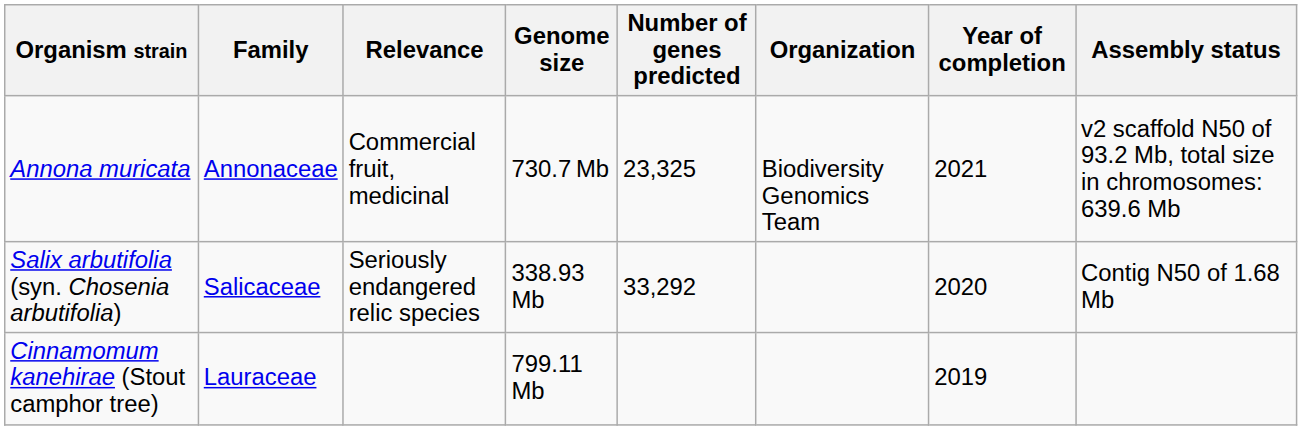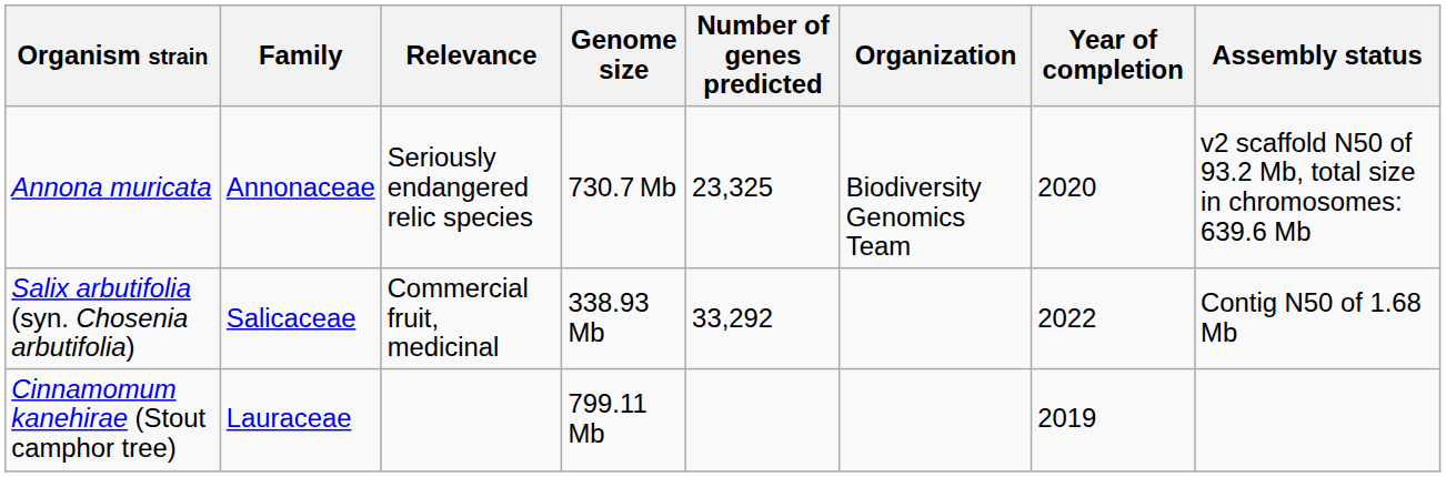Annona muricata | Relevance: Commercial fruit, medicinal -> Seriously endangered relic species
Annona muricata | Year of completion: 2021 -> 2020
Salix arbutifolia (syn. Chosenia arbutifolia) | Relevance: Seriously endangered relic species -> Commercial fruit, medicinal
Salix arbutifolia (syn. Chosenia arbutifolia) | Year of completion: 2020 -> 2022
